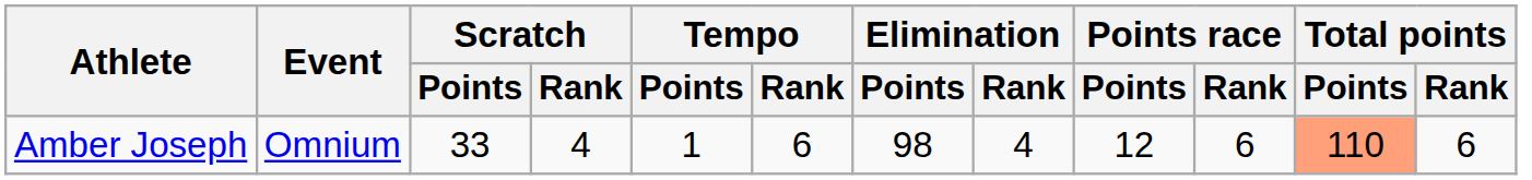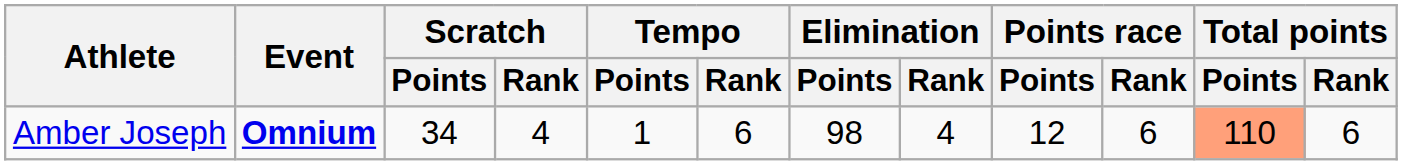Amber Joseph | Event: normal -> bold
Amber Joseph | Scratch / Points: 33 -> 34
